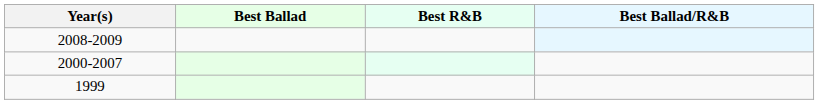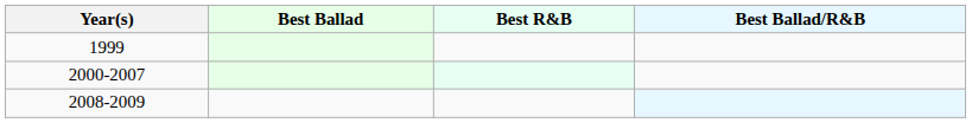rows swapped: 1999 <-> 2008-2009
